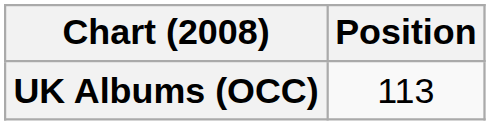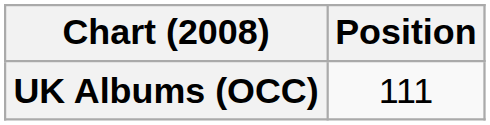UK Albums (OCC) | Position: 113 -> 111
